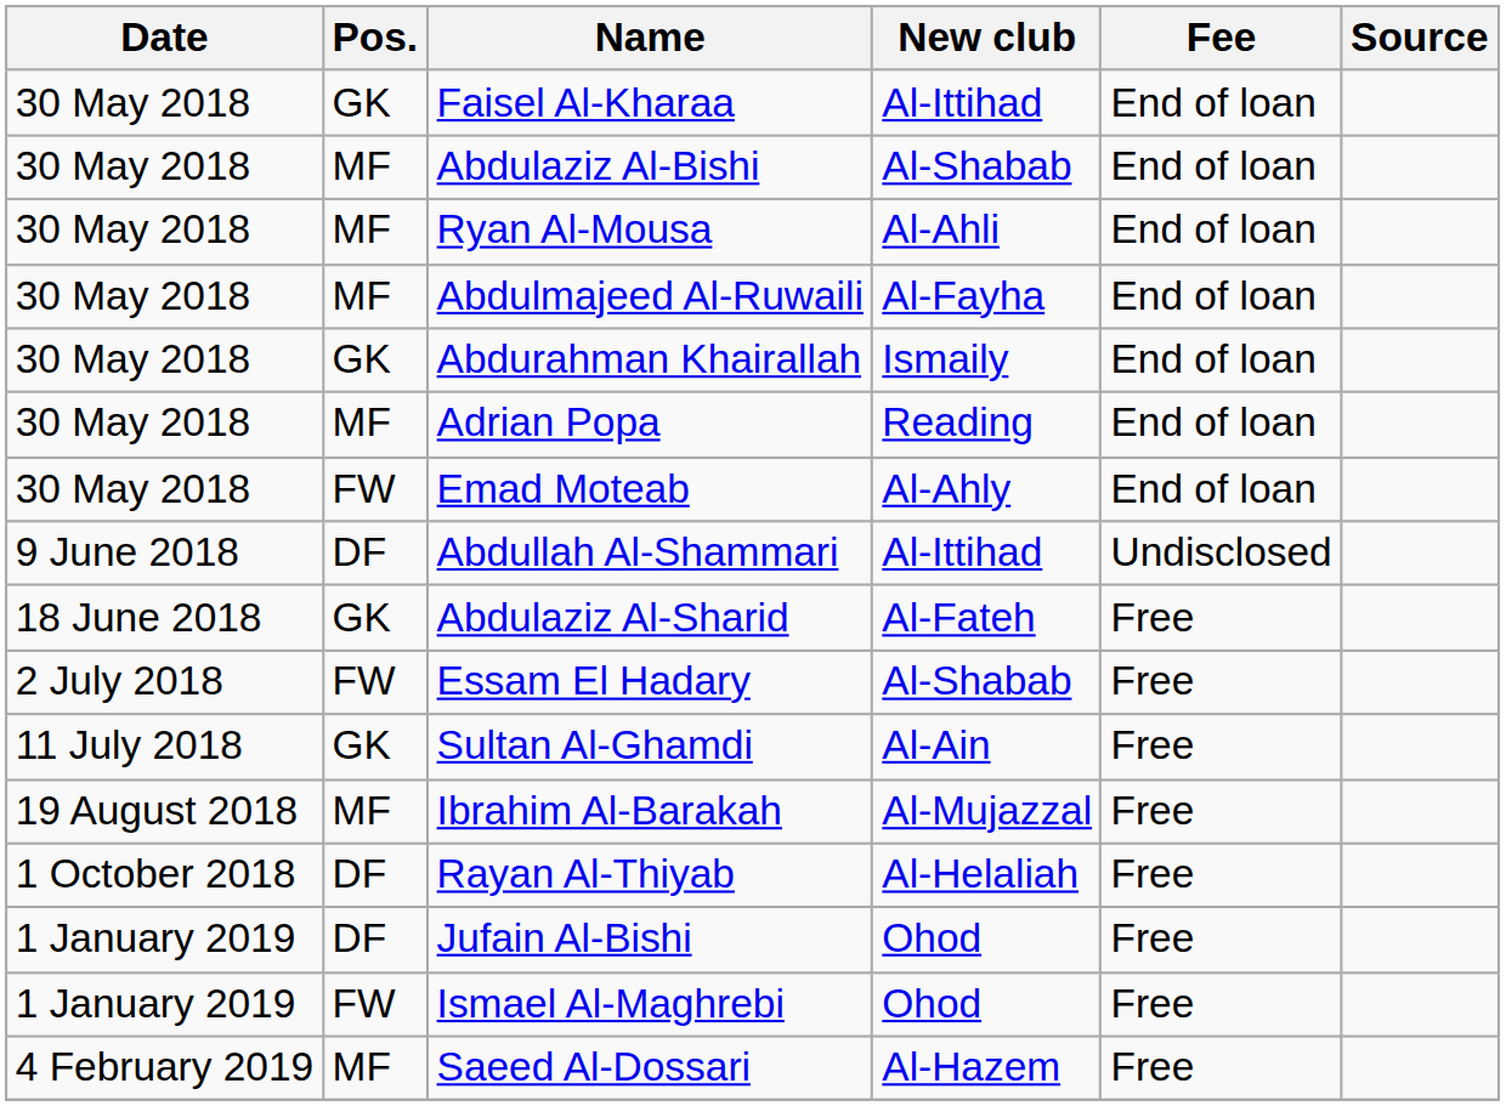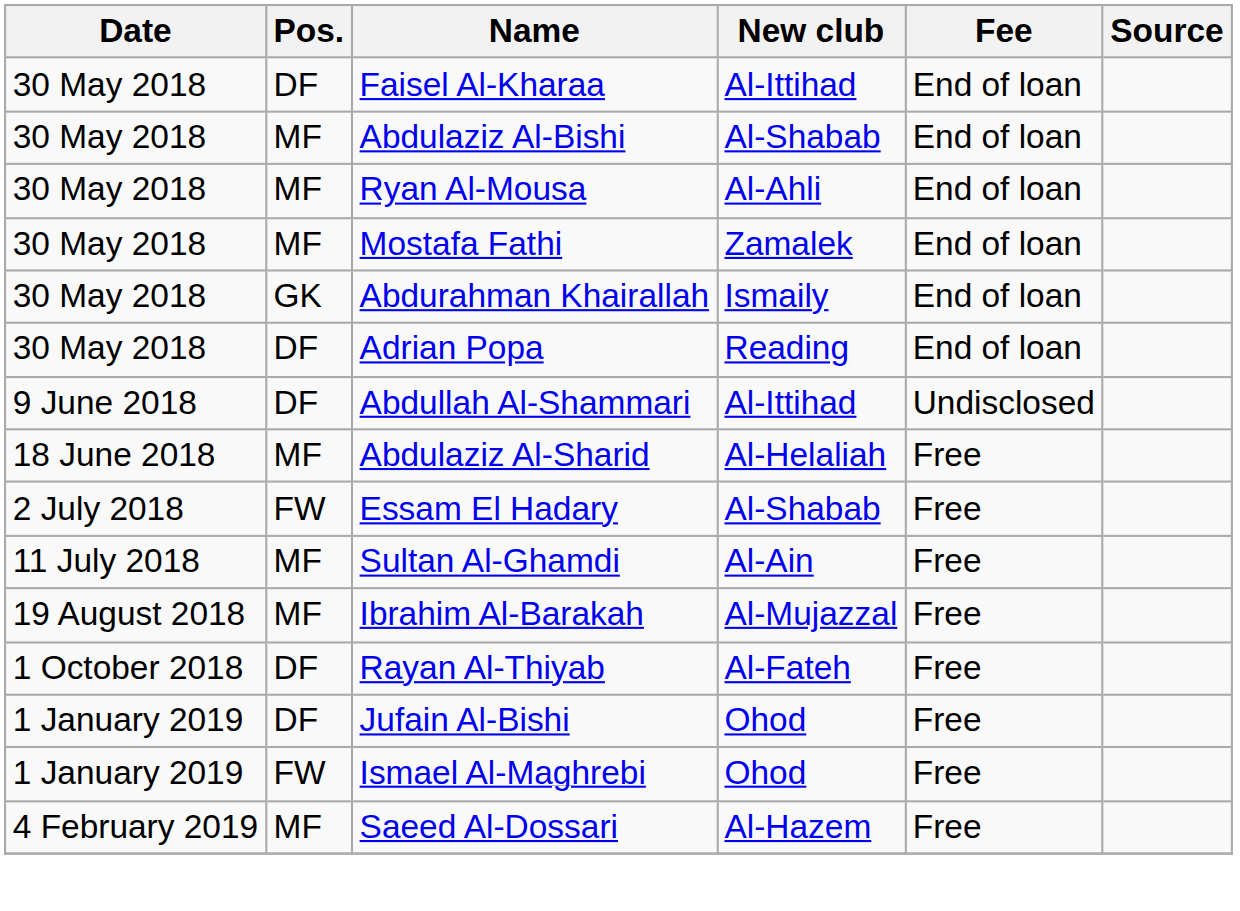Faisel Al-Kharaa | Pos.: GK -> DF
- row: 30 May 2018 | MF | Abdulmajeed Al-Ruwaili | Al-Fayha | End of loan
+ row: 30 May 2018 | MF | Mostafa Fathi | Zamalek | End of loan
Adrian Popa | Pos.: MF -> DF
- row: 30 May 2018 | FW | Emad Moteab | Al-Ahly | End of loan
Abdulaziz Al-Sharid | Pos.: GK -> MF
Abdulaziz Al-Sharid | New club: Al-Fateh -> Al-Helaliah
Sultan Al-Ghamdi | Pos.: GK -> MF
Rayan Al-Thiyab | New club: Al-Helaliah -> Al-Fateh
